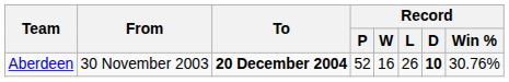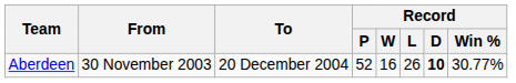Aberdeen | To: bold -> normal
Aberdeen | Record / Win %: 30.76% -> 30.77%
